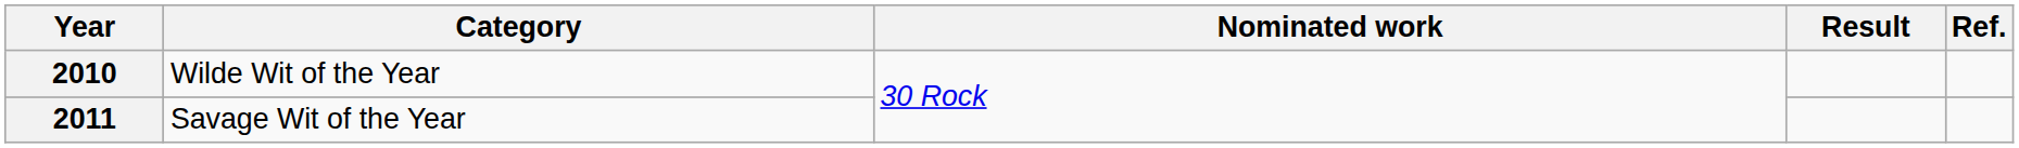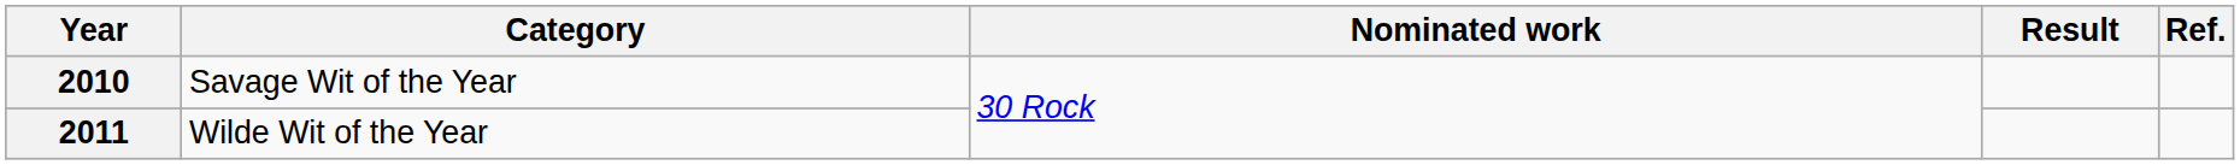2010 | Category: Wilde Wit of the Year -> Savage Wit of the Year
2011 | Category: Savage Wit of the Year -> Wilde Wit of the Year
